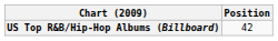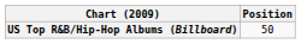US Top R&B/Hip-Hop Albums (Billboard) | Position: 42 -> 50
